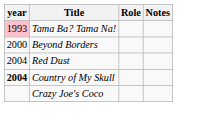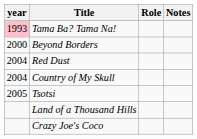Country of My Skull | year: bold -> normal
+ row: 2005 | Tsotsi
+ row: Land of a Thousand Hills
